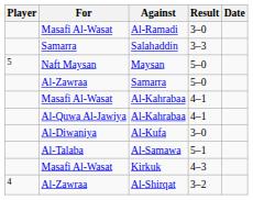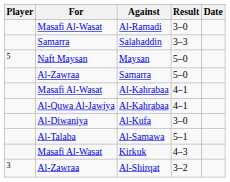Al-Shirqat | Player: 4 -> 3
